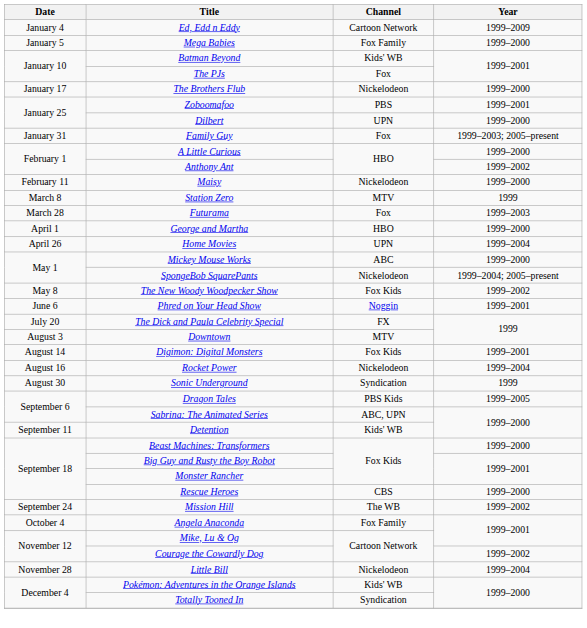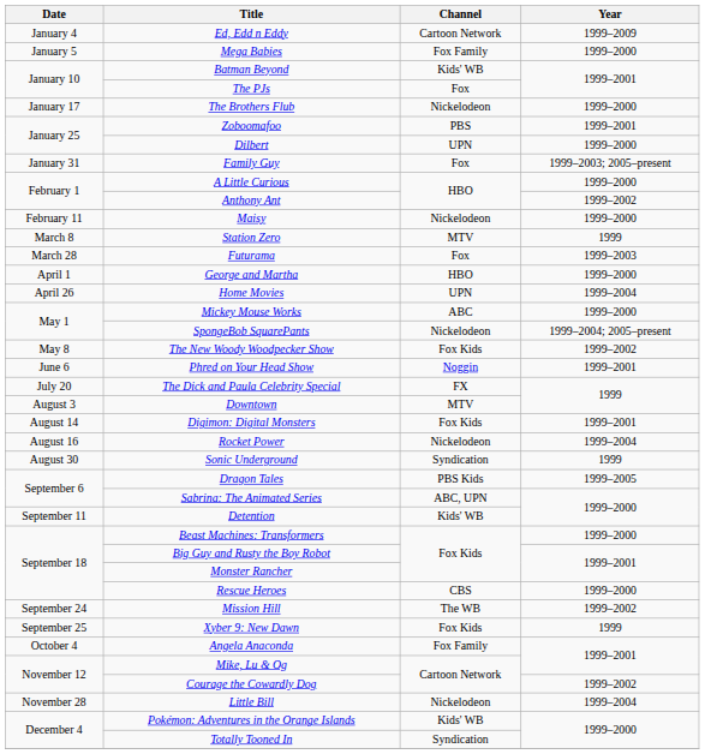+ row: September 25 | Xyber 9: New Dawn | Fox Kids | 1999
